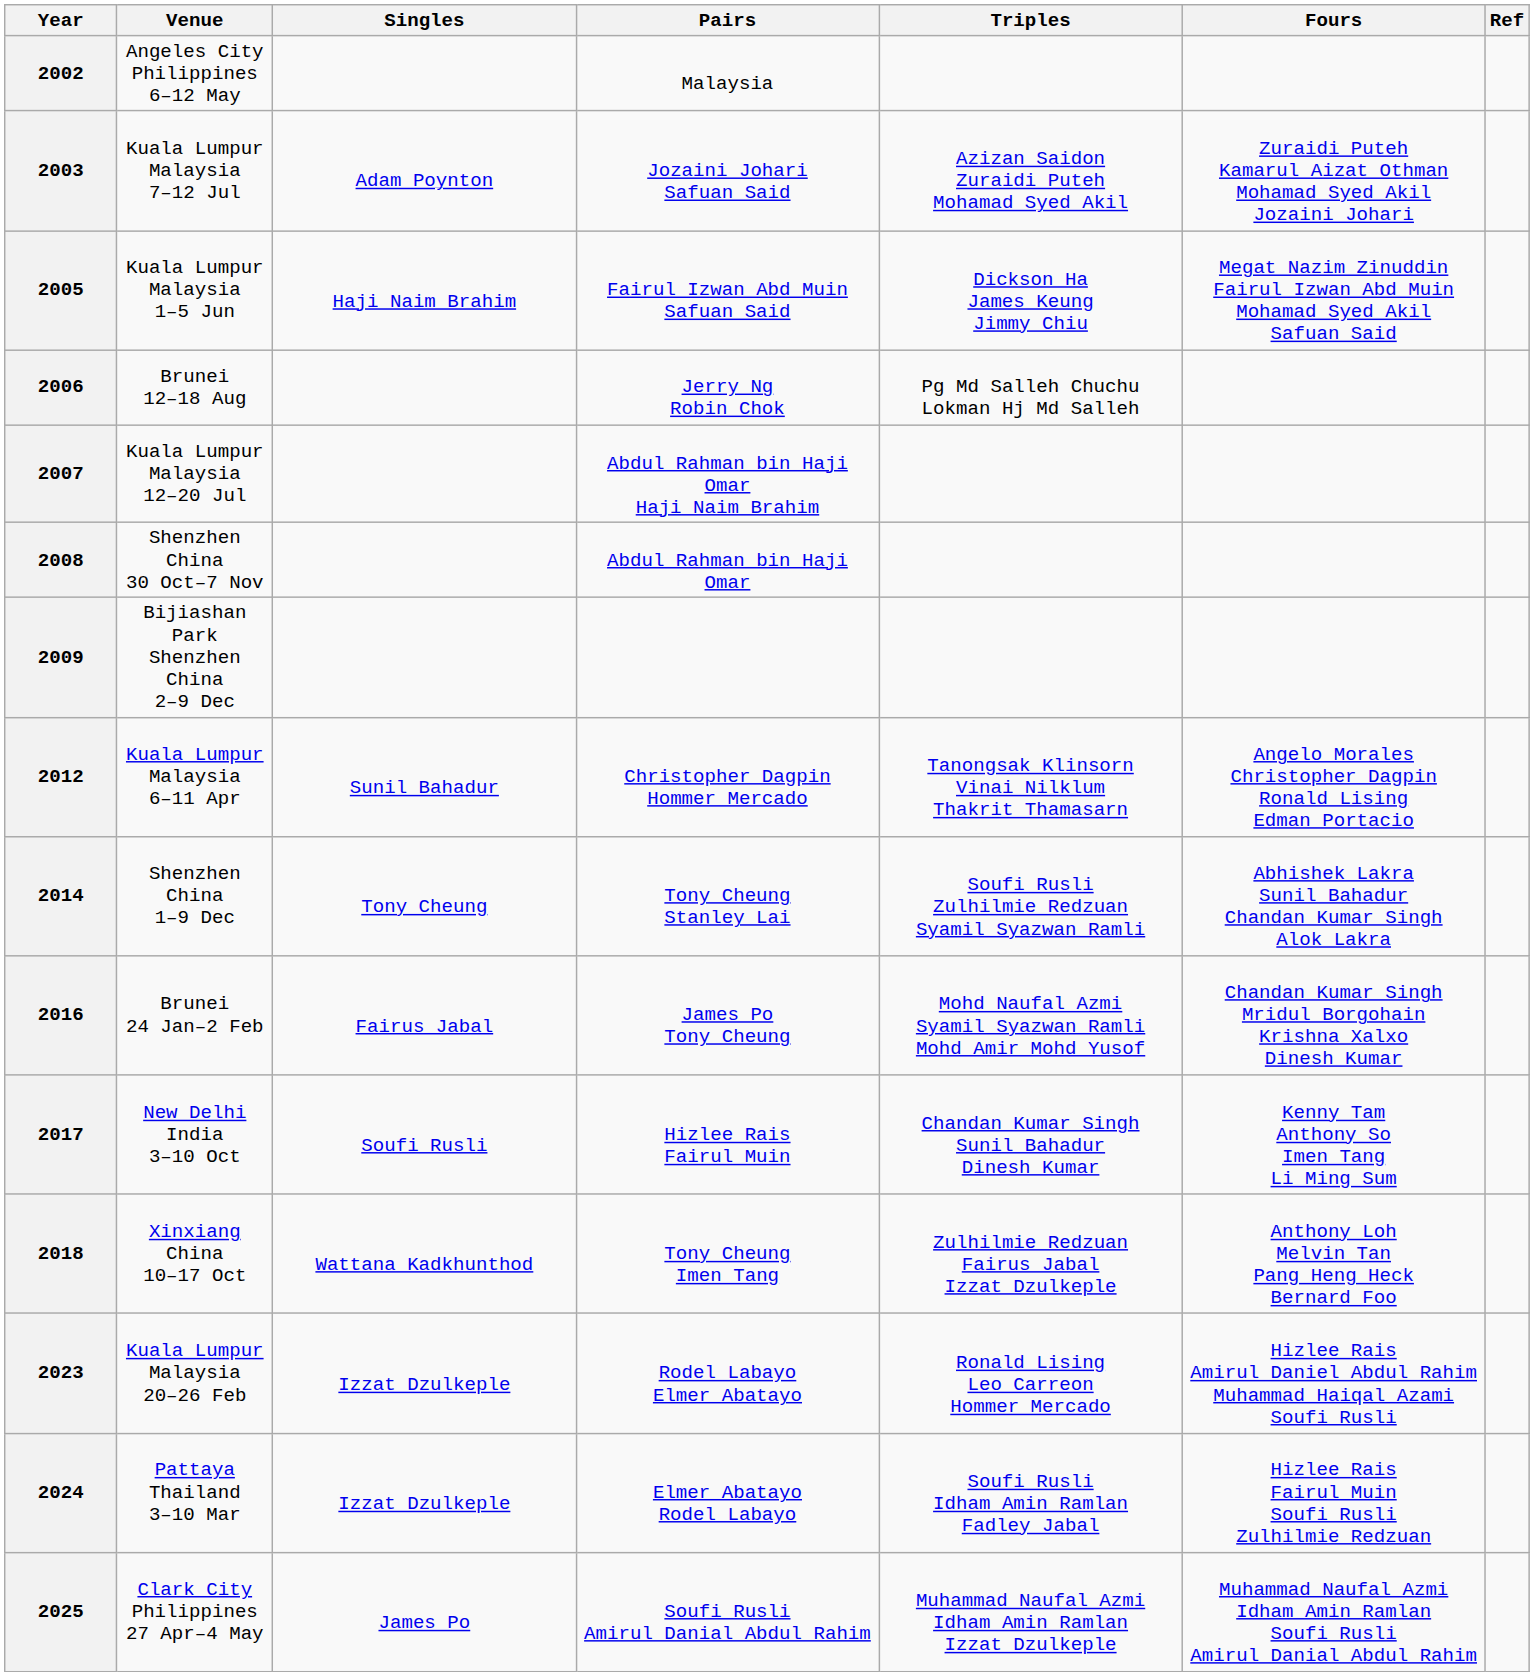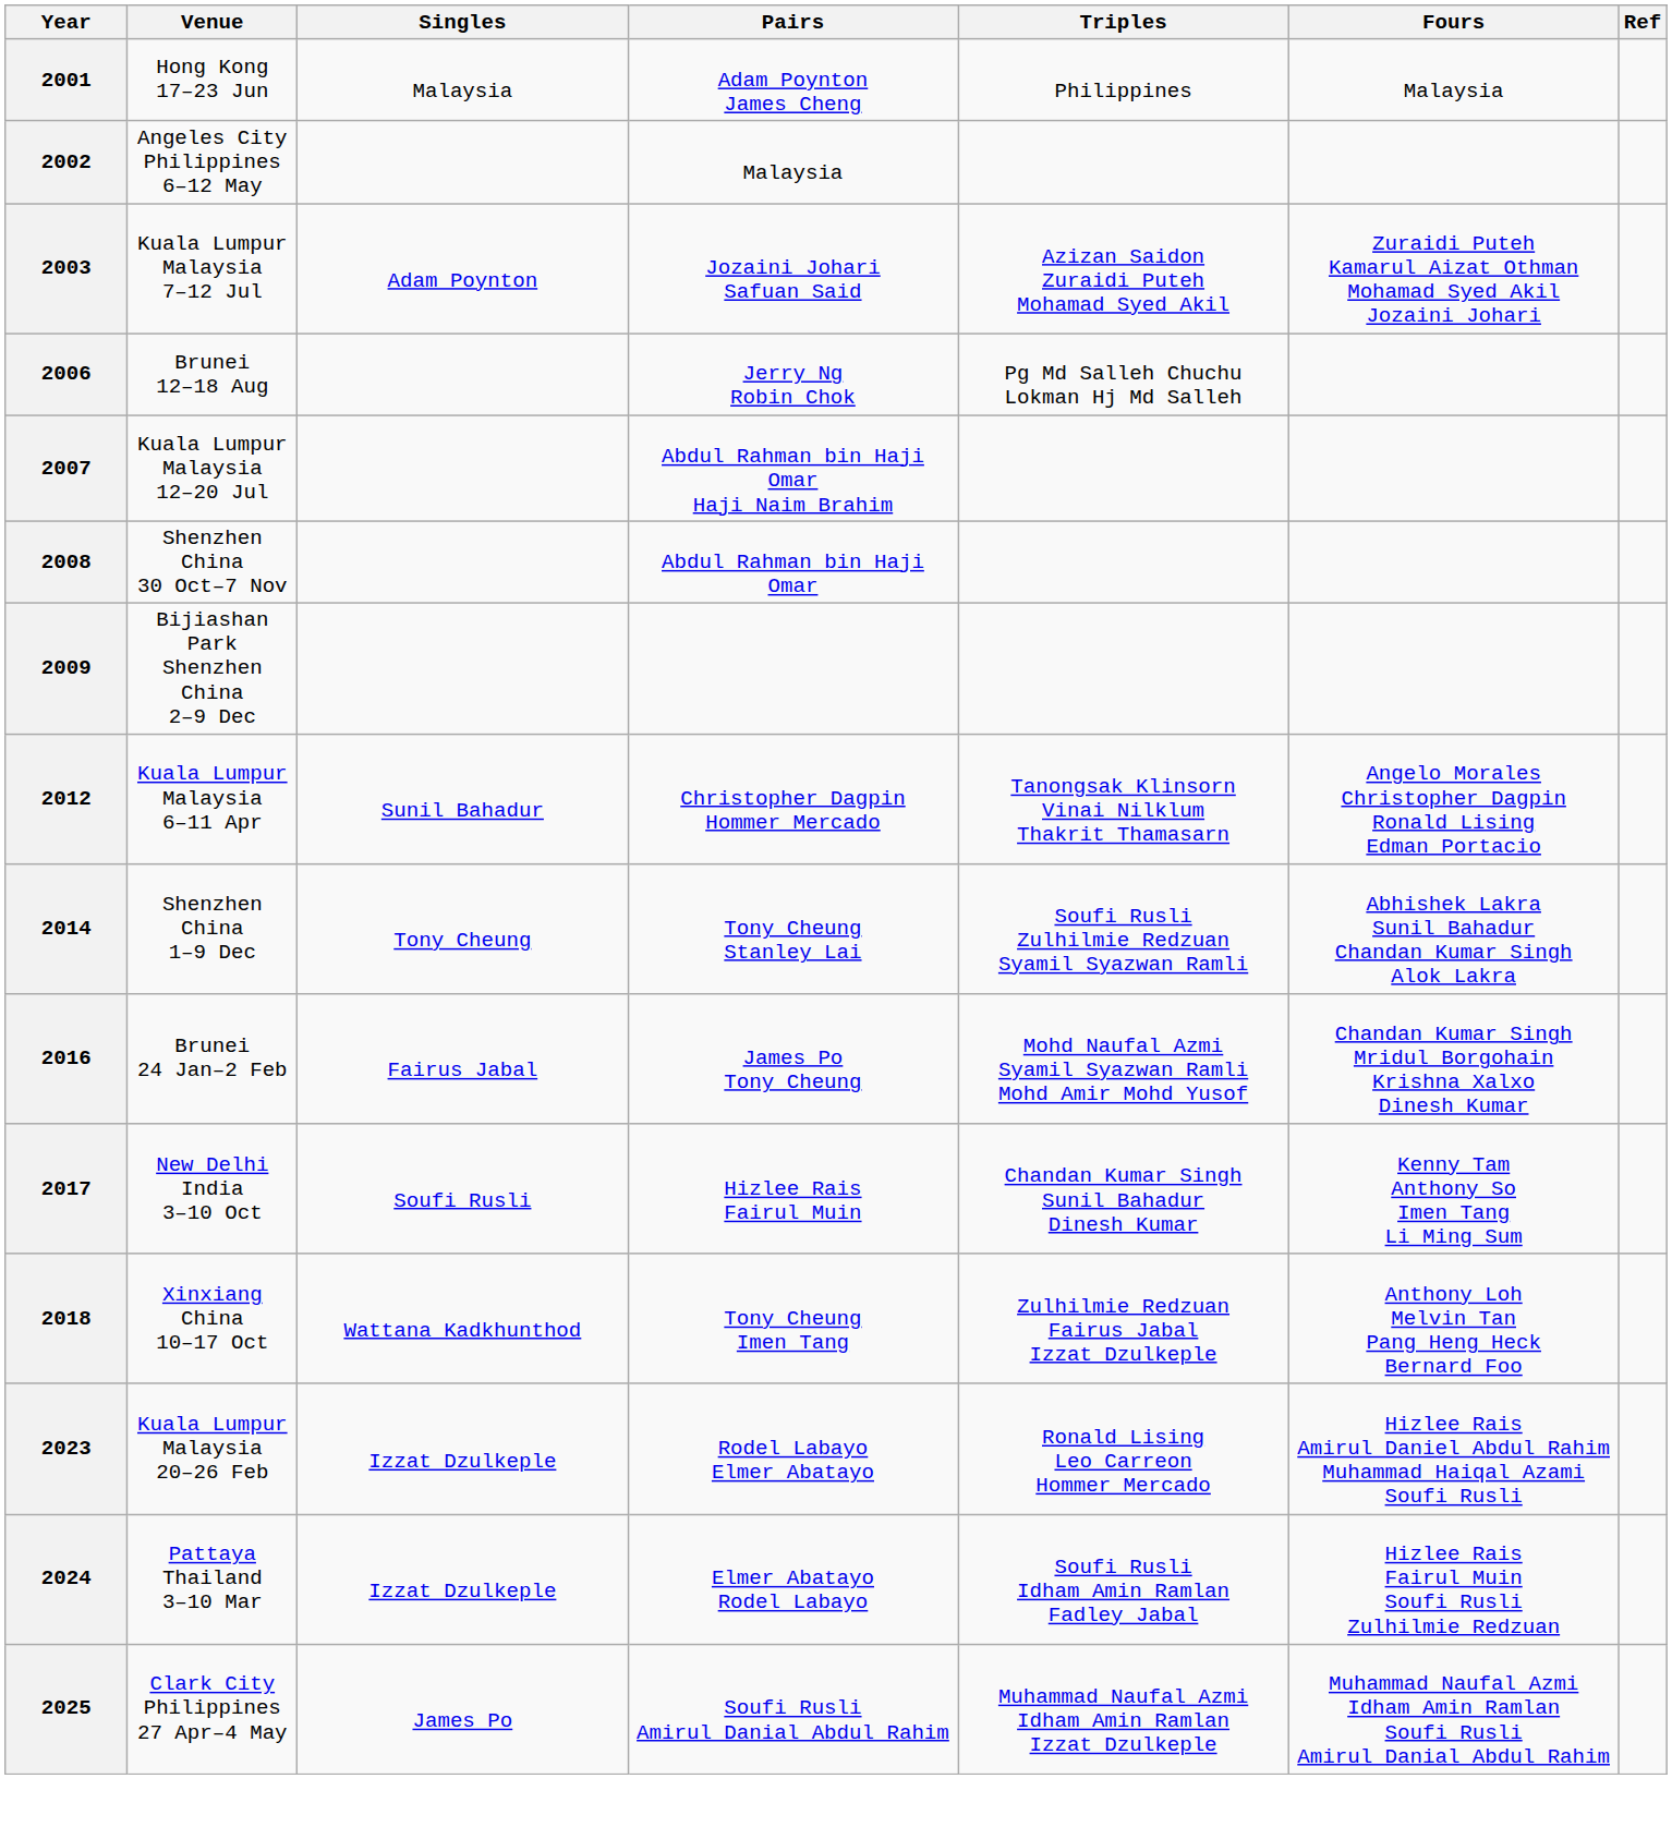+ row: 2001 | Hong Kong 17–23 Jun | Malaysia | Adam Poynton James Cheng | Philippines | Malaysia
- row: 2005 | Kuala Lumpur Malaysia 1–5 Jun | Haji Naim Brahim | Fairul Izwan Abd Muin Safuan Said | Dickson Ha James Keung Jimmy Chiu | Megat Nazim Zinuddin Fairul Izwan Abd Muin Mohamad Syed Akil Safuan Said
